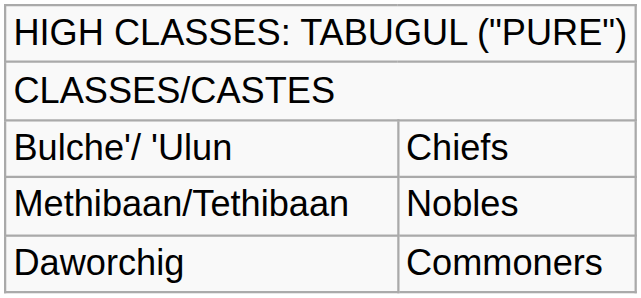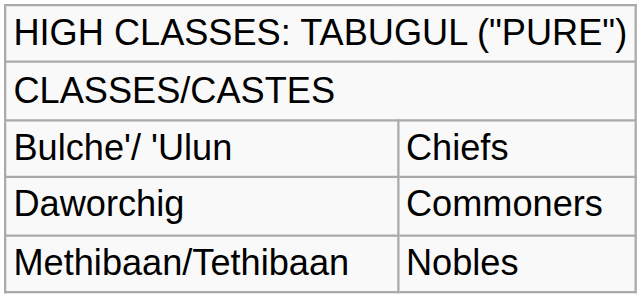rows swapped: Methibaan/Tethibaan <-> Daworchig
